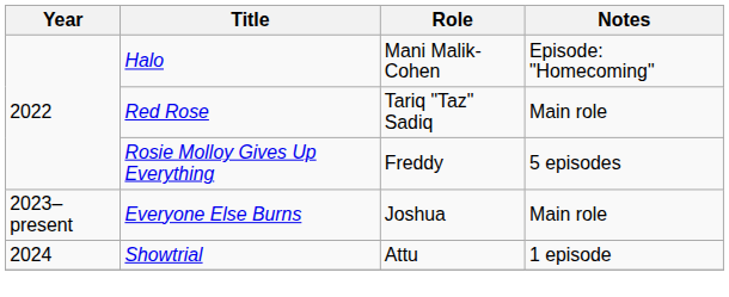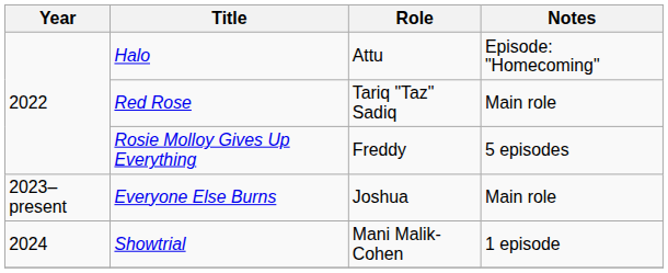Halo | Role: Mani Malik-Cohen -> Attu
Showtrial | Role: Attu -> Mani Malik-Cohen
